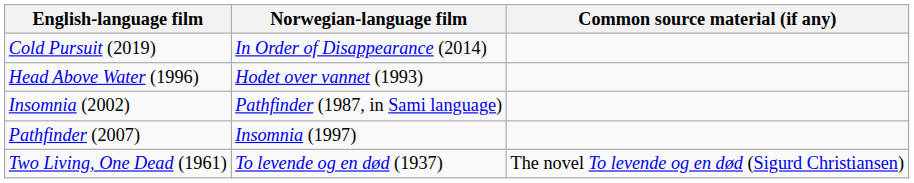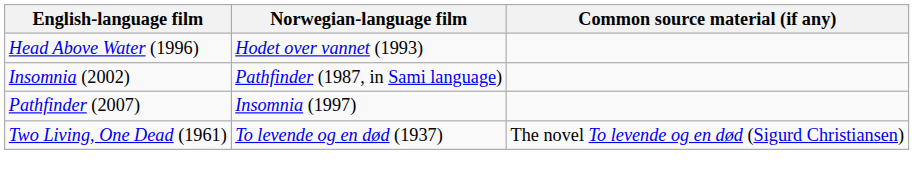- row: Cold Pursuit (2019) | In Order of Disappearance (2014)
